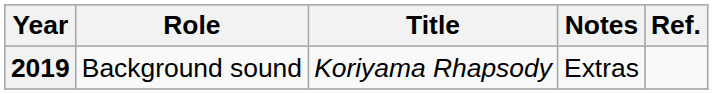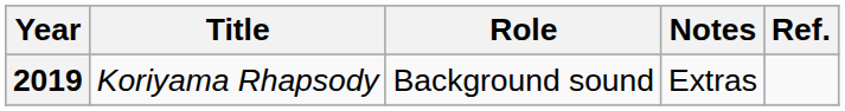columns swapped: Title <-> Role
